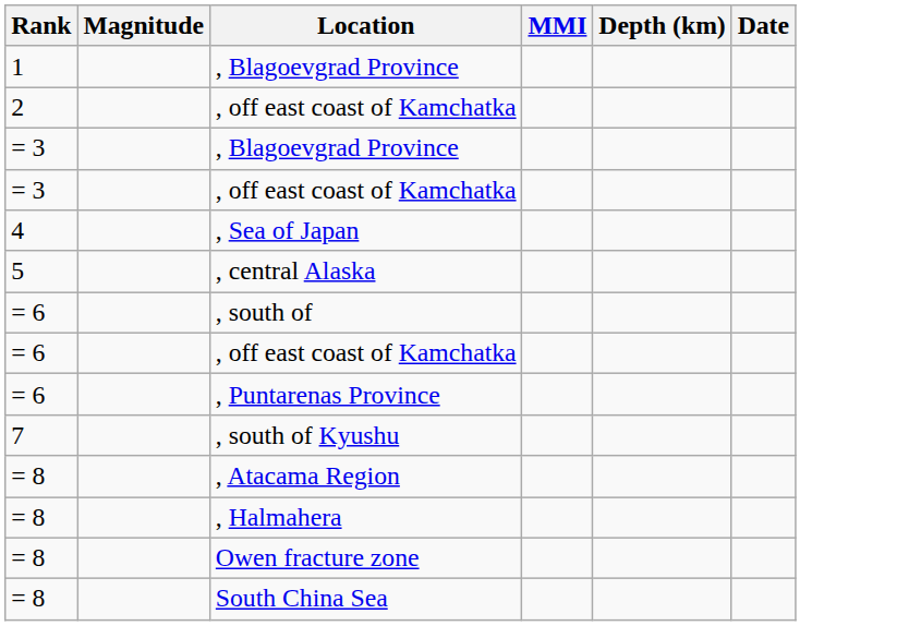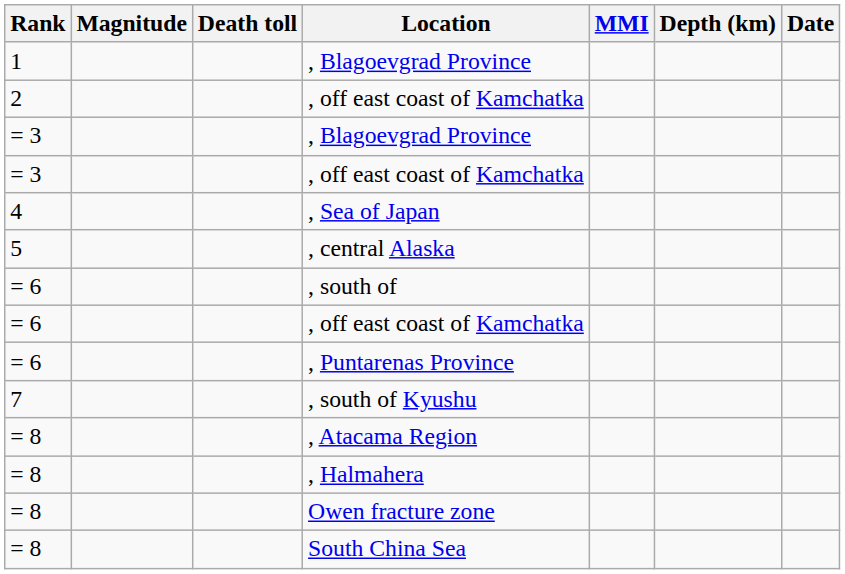+ column: Death toll
